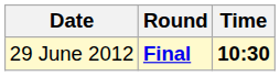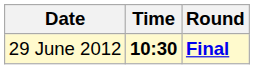columns swapped: Time <-> Round
